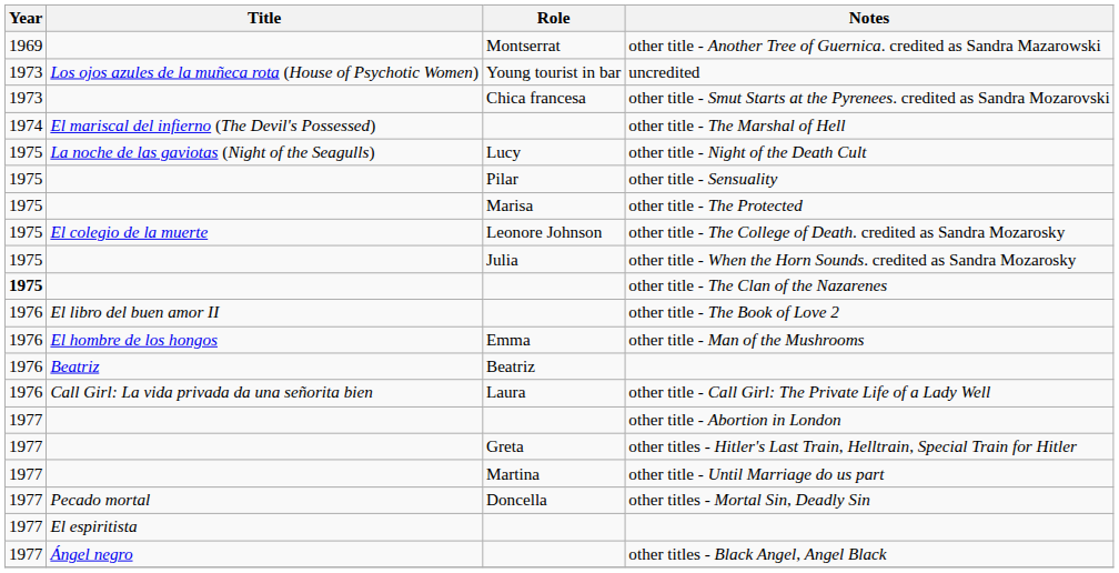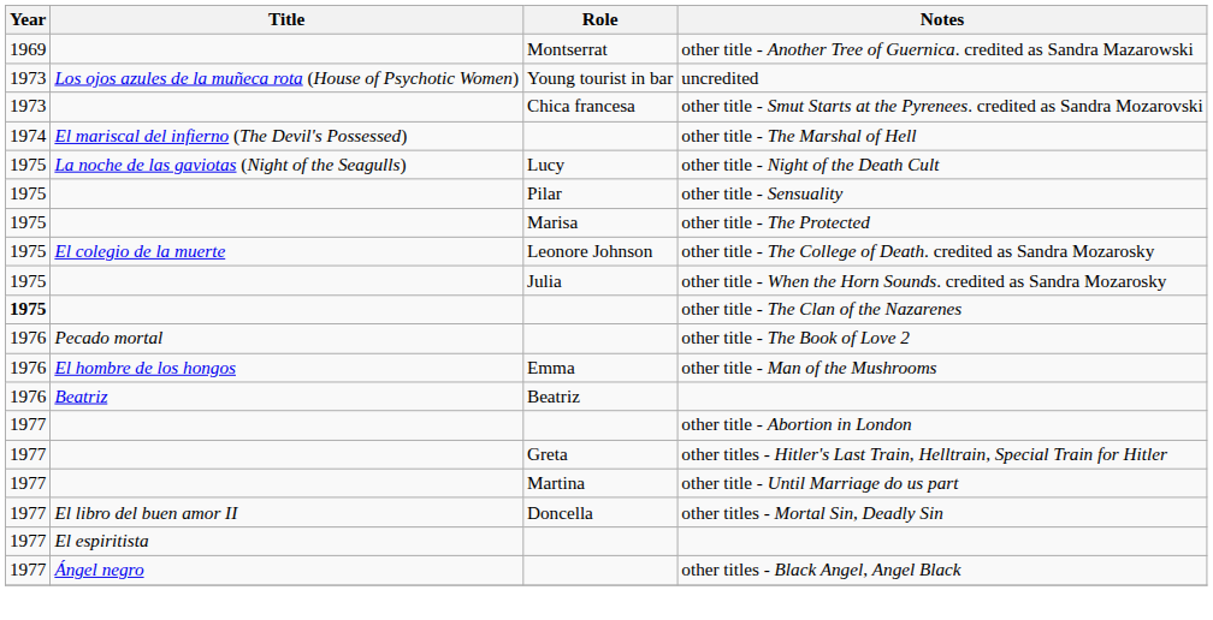other title - The Book of Love 2 | Title: El libro del buen amor II -> Pecado mortal
- row: 1976 | Call Girl: La vida privada da una señorita bien | Laura | other title - Call Girl: The Private Life of a Lady Well
other titles - Mortal Sin, Deadly Sin | Title: Pecado mortal -> El libro del buen amor II
